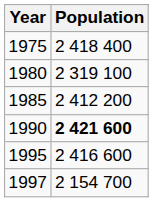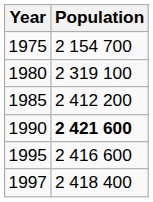1975 | Population: 2 418 400 -> 2 154 700
1997 | Population: 2 154 700 -> 2 418 400
